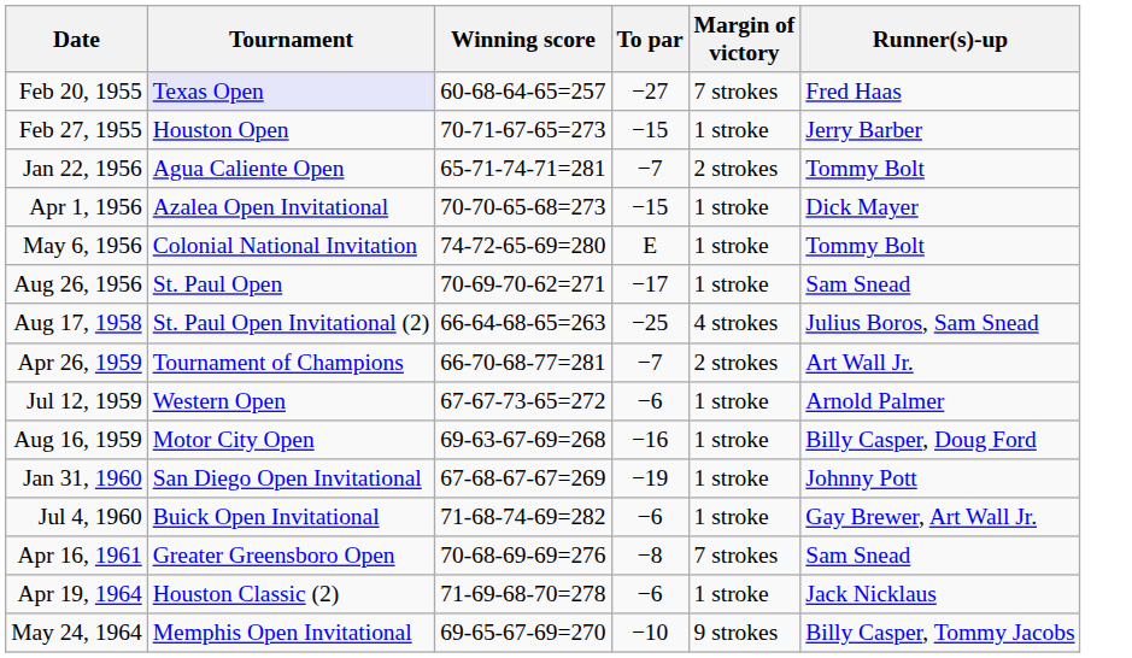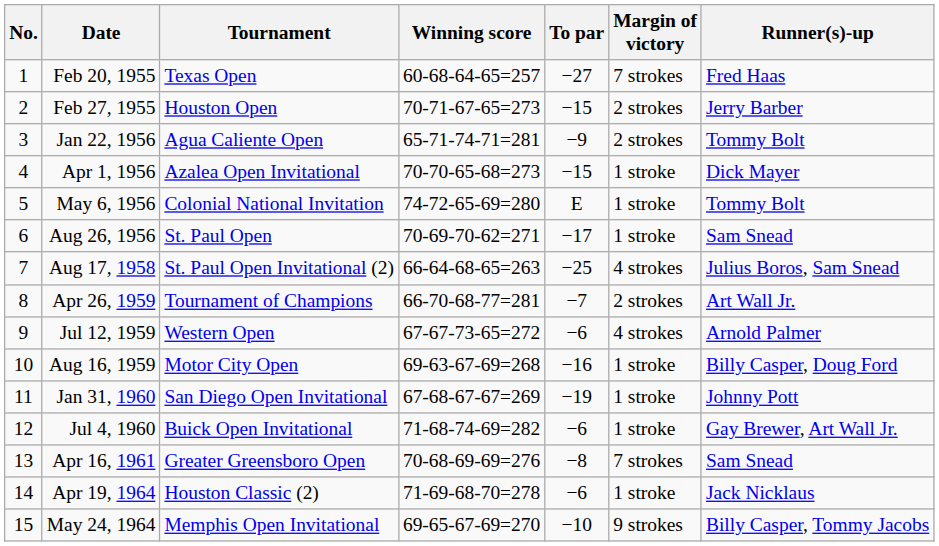+ column: No. | 1 | 2 | 3 | 4 | 5 | 6 | 7 | 8 | 9 | 10 | 11 | 12 | 13 | 14 | 15
Feb 20, 1955 | Tournament: lavender background -> no background
Feb 27, 1955 | Margin of victory: 1 stroke -> 2 strokes
Jan 22, 1956 | To par: −7 -> −9
Jul 12, 1959 | Margin of victory: 1 stroke -> 4 strokes
